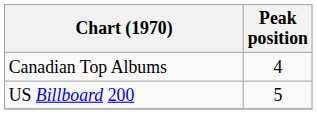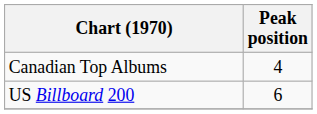US Billboard 200 | Peak position: 5 -> 6
